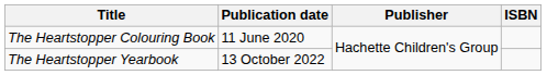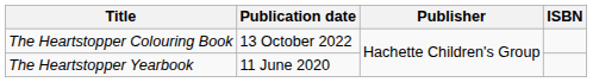The Heartstopper Colouring Book | Publication date: 11 June 2020 -> 13 October 2022
The Heartstopper Yearbook | Publication date: 13 October 2022 -> 11 June 2020
